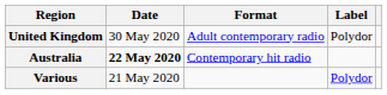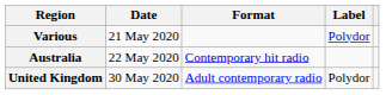rows swapped: Various <-> United Kingdom
Australia | Date: bold -> normal
